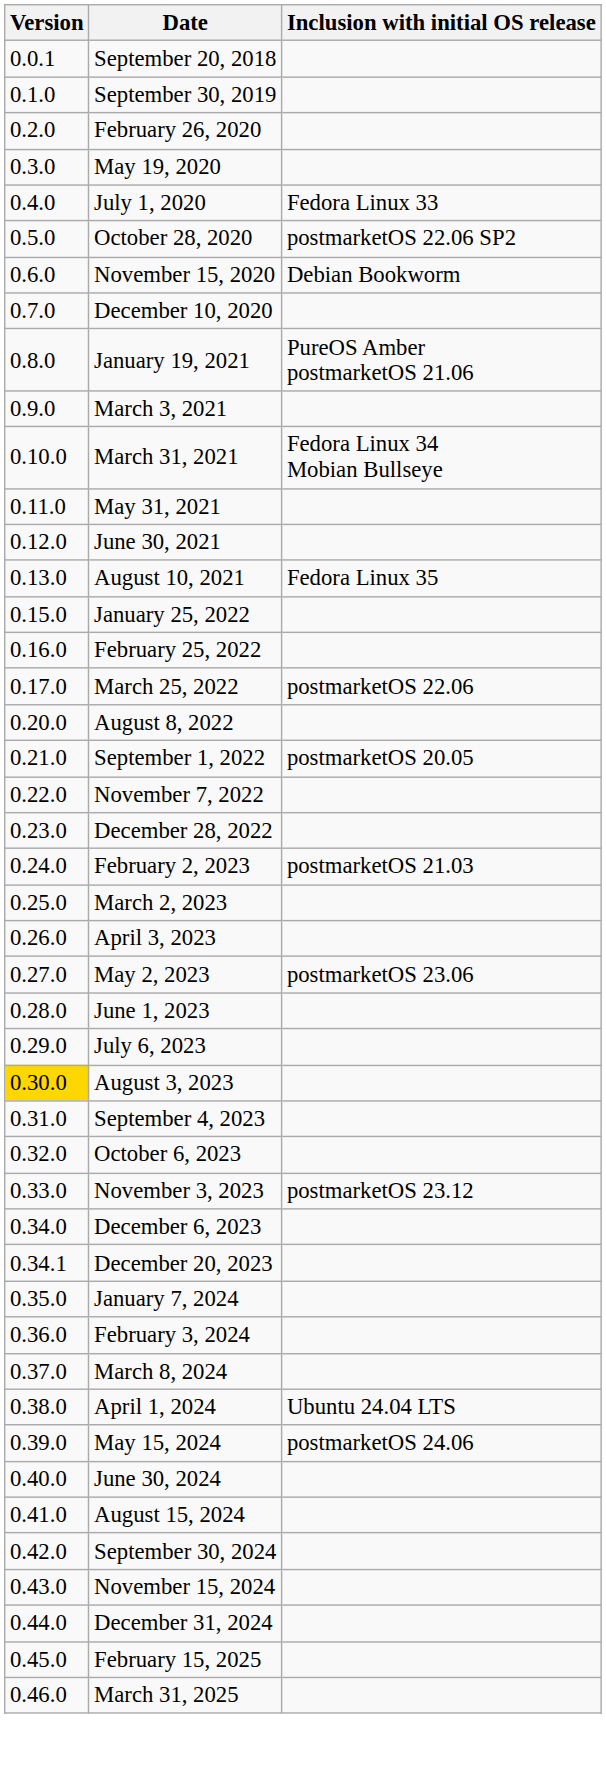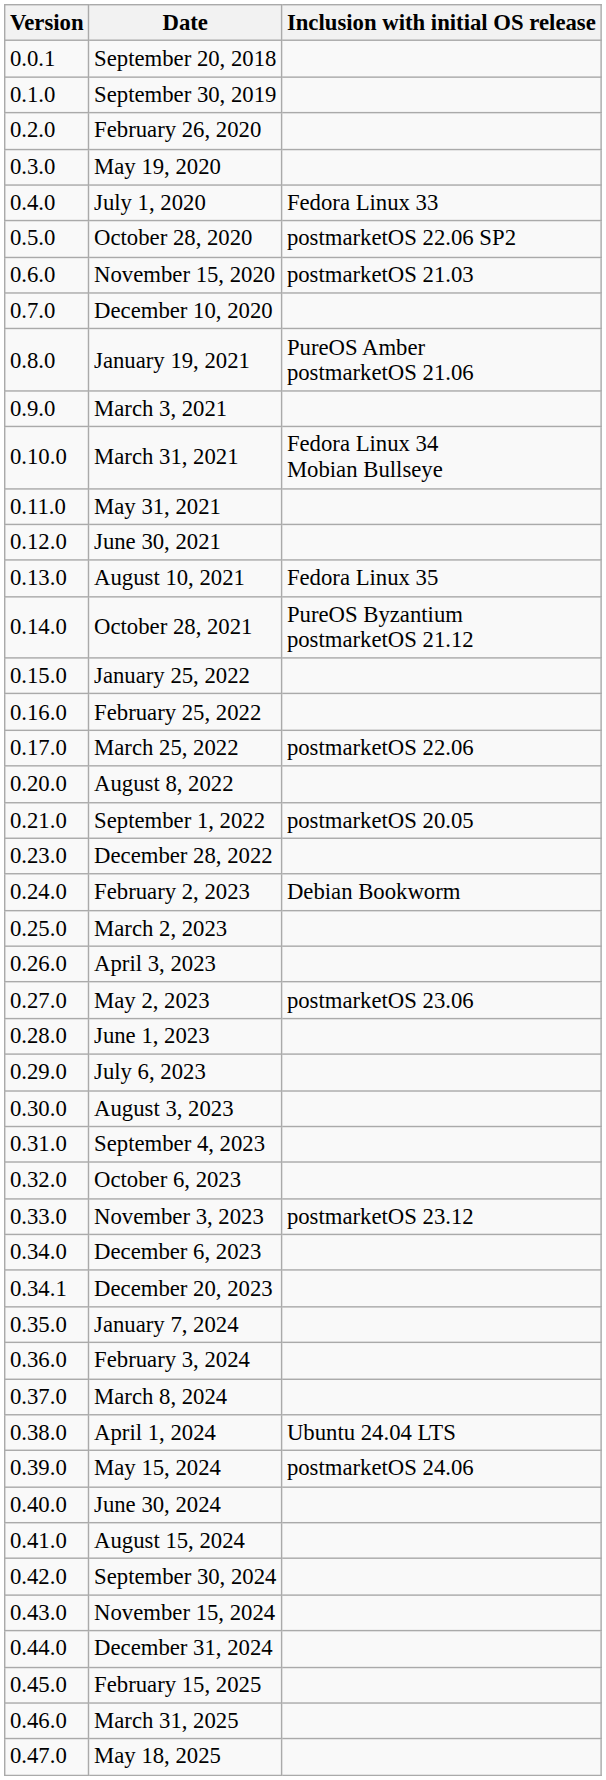November 15, 2020 | Inclusion with initial OS release: Debian Bookworm -> postmarketOS 21.03
+ row: 0.14.0 | October 28, 2021 | PureOS Byzantium postmarketOS 21.12
- row: 0.22.0 | November 7, 2022
February 2, 2023 | Inclusion with initial OS release: postmarketOS 21.03 -> Debian Bookworm
August 3, 2023 | Version: gold background -> no background
+ row: 0.47.0 | May 18, 2025
